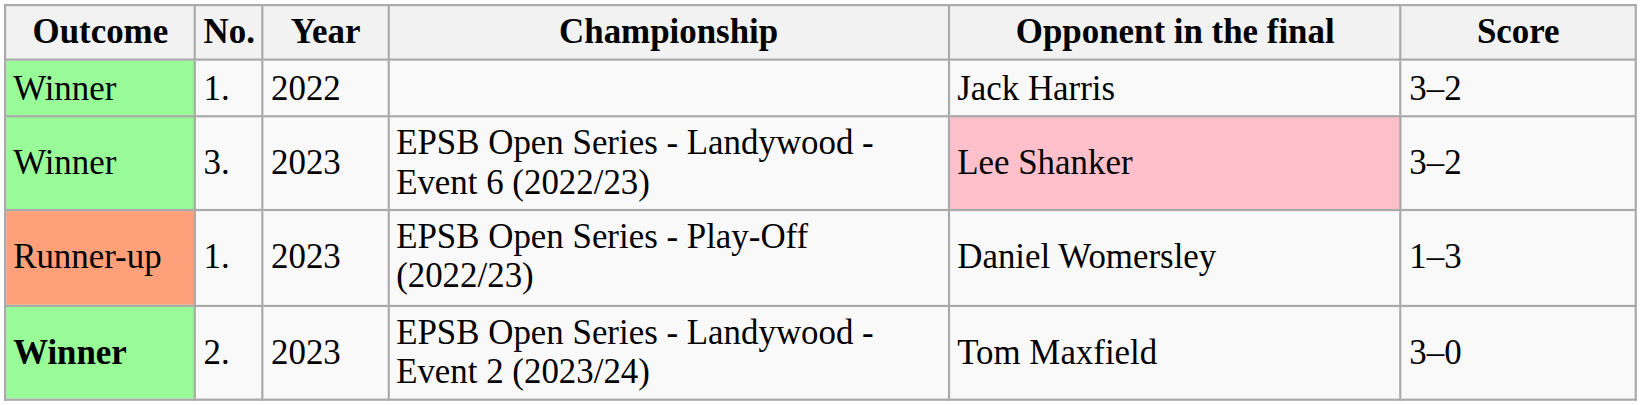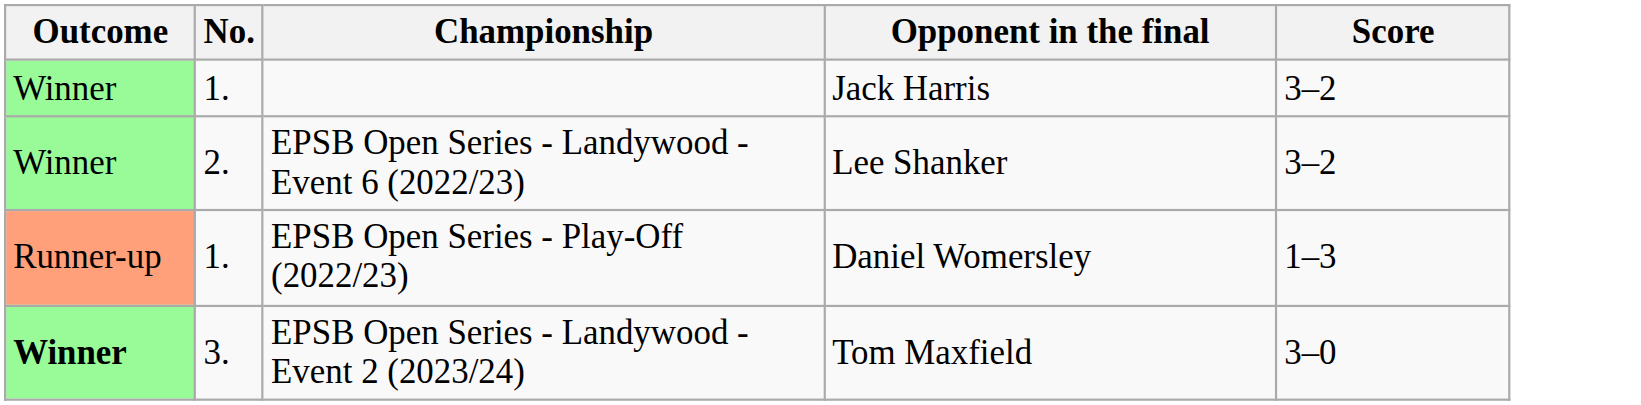- column: Year | 2022 | 2023 | 2023 | 2023
EPSB Open Series - Landywood - Event 6 (2022/23) | No.: 3. -> 2.
EPSB Open Series - Landywood - Event 6 (2022/23) | Opponent in the final: pink background -> no background
EPSB Open Series - Landywood - Event 2 (2023/24) | No.: 2. -> 3.
